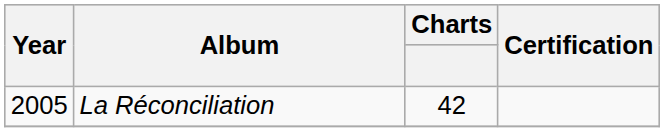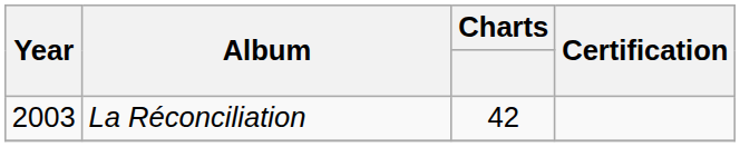La Réconciliation | Year: 2005 -> 2003
